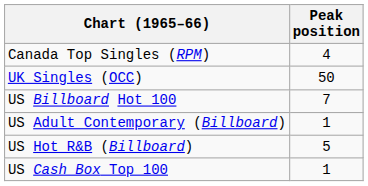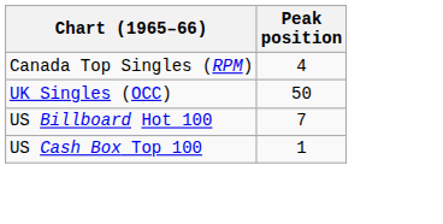- row: US Adult Contemporary (Billboard) | 1
- row: US Hot R&B (Billboard) | 5
